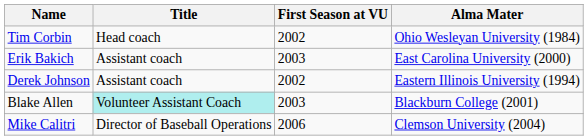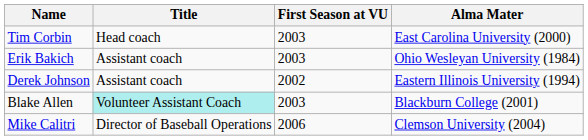Tim Corbin | First Season at VU: 2002 -> 2003
Tim Corbin | Alma Mater: Ohio Wesleyan University (1984) -> East Carolina University (2000)
Erik Bakich | Alma Mater: East Carolina University (2000) -> Ohio Wesleyan University (1984)
